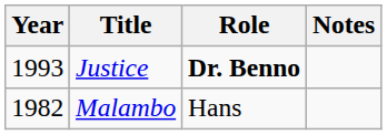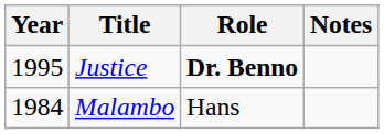Justice | Year: 1993 -> 1995
Malambo | Year: 1982 -> 1984
